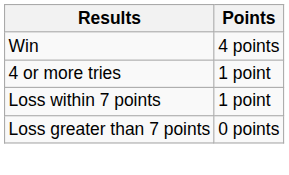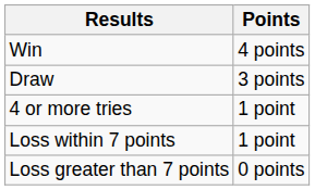+ row: Draw | 3 points
